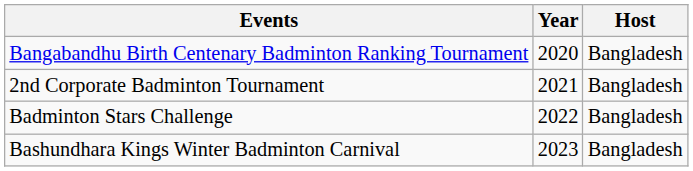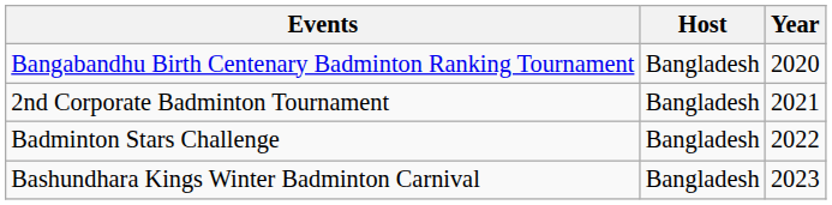columns swapped: Host <-> Year
